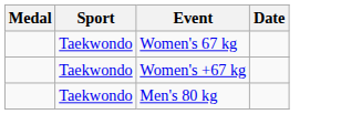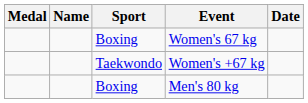+ column: Name
Women's 67 kg | Sport: Taekwondo -> Boxing
Men's 80 kg | Sport: Taekwondo -> Boxing
